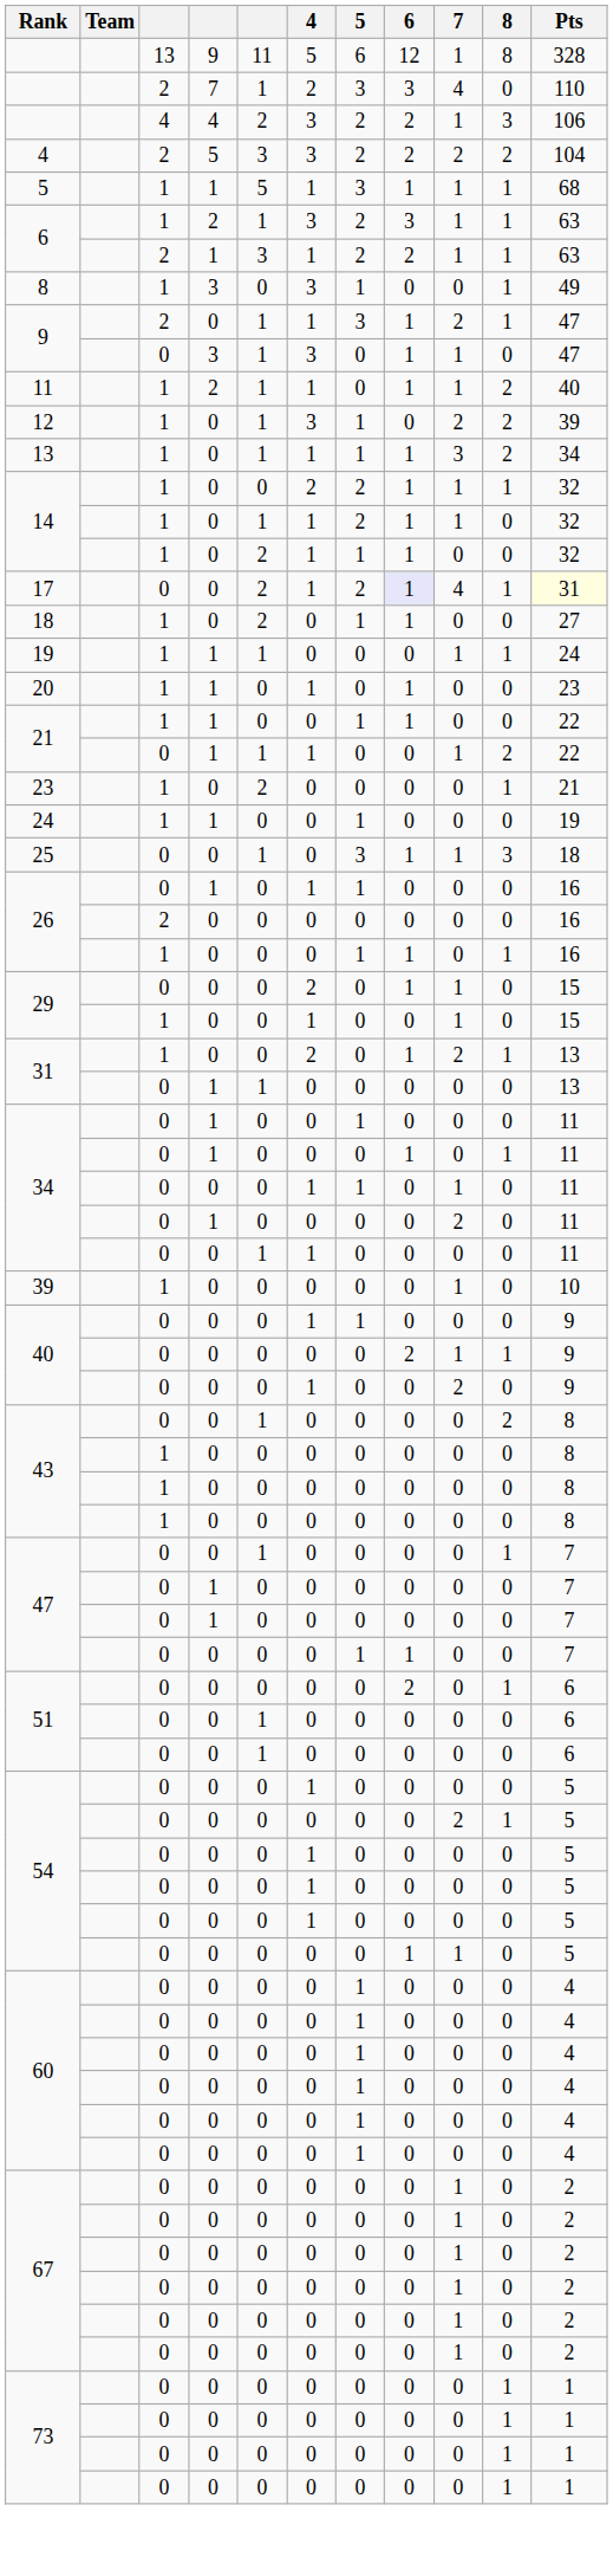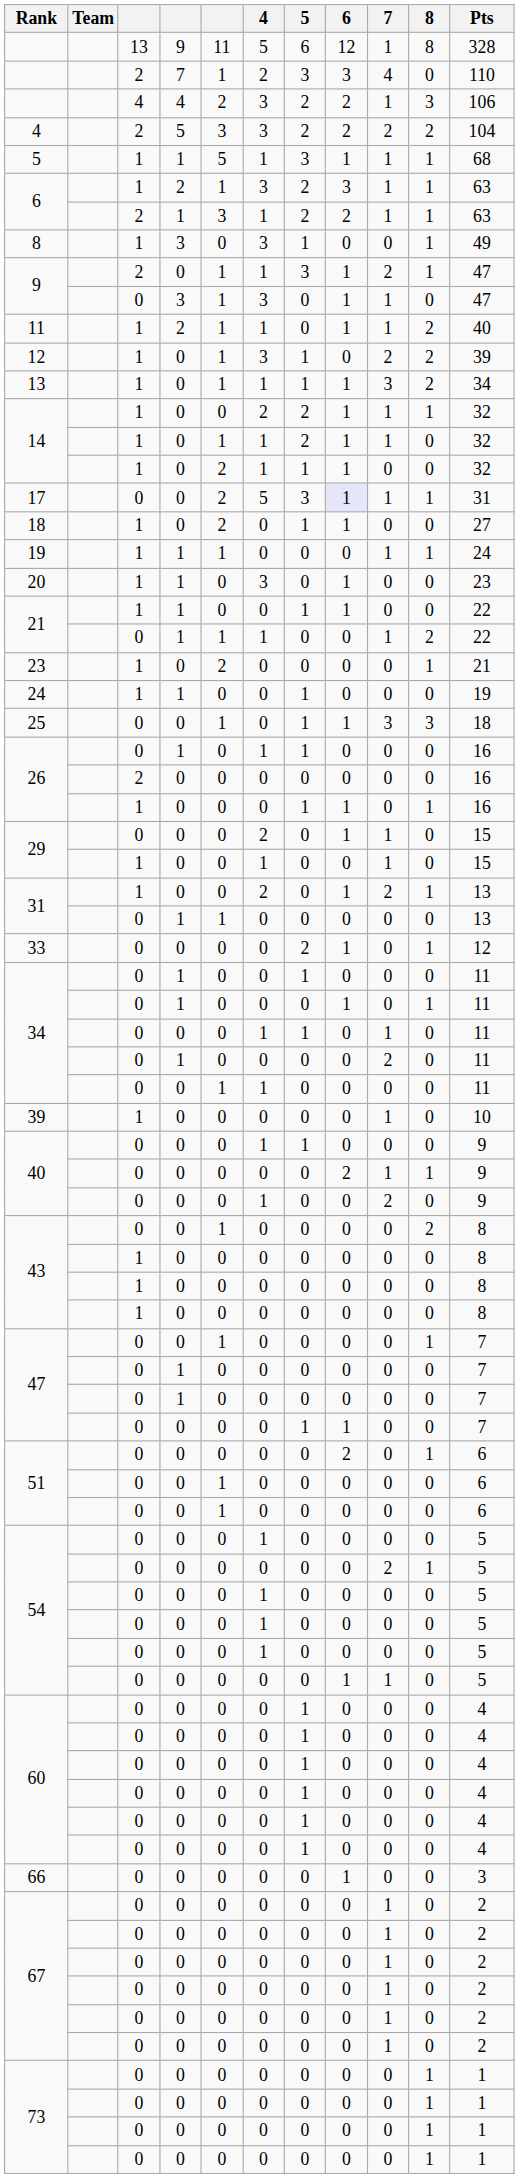17 | 4: 1 -> 5
17 | 5: 2 -> 3
17 | 7: 4 -> 1
17 | Pts: lightyellow background -> no background
20 | 4: 1 -> 3
25 | 5: 3 -> 1
25 | 7: 1 -> 3
+ row: 33 | 0 | 0 | 0 | 0 | 2 | 1 | 0 | 1 | 12
+ row: 66 | 0 | 0 | 0 | 0 | 0 | 1 | 0 | 0 | 3
